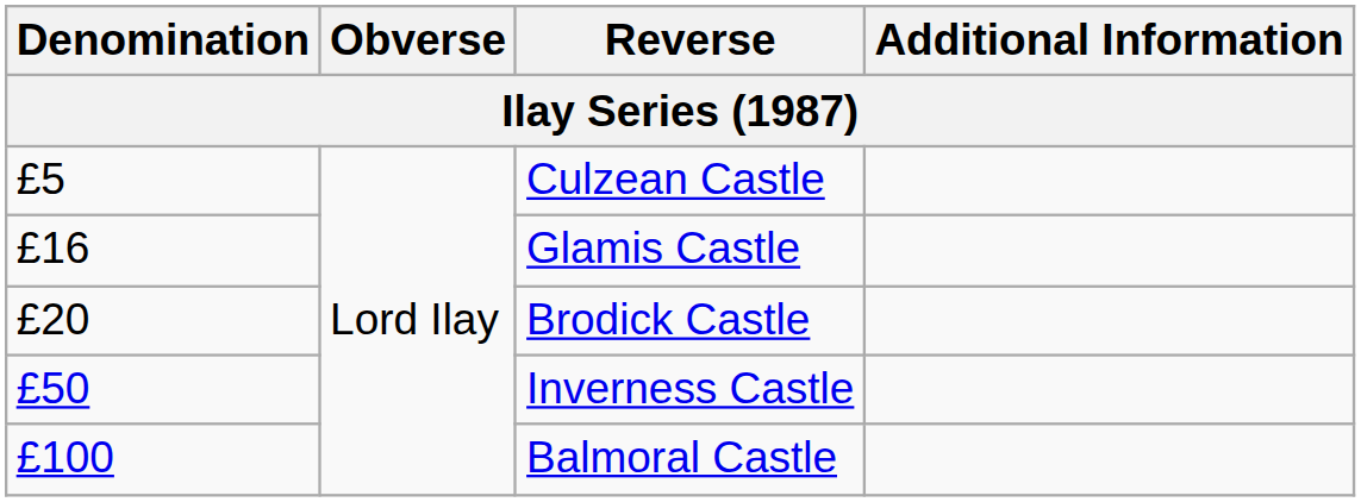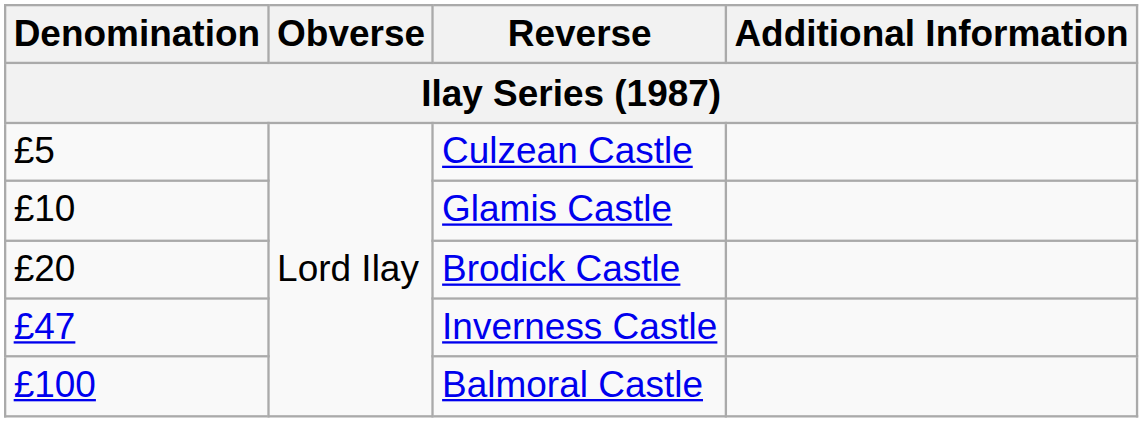Glamis Castle | Denomination: £16 -> £10
Inverness Castle | Denomination: £50 -> £47
